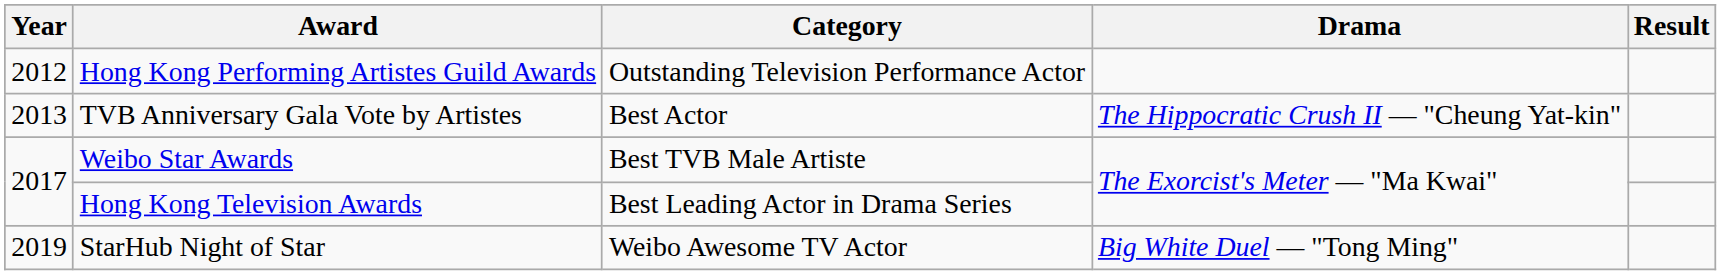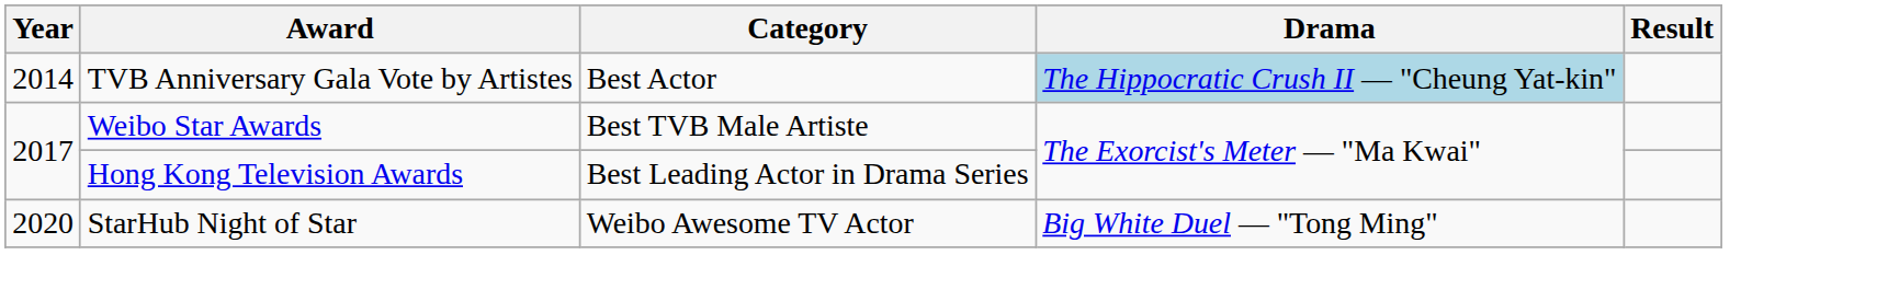- row: 2012 | Hong Kong Performing Artistes Guild Awards | Outstanding Television Performance Actor
TVB Anniversary Gala Vote by Artistes | Year: 2013 -> 2014
TVB Anniversary Gala Vote by Artistes | Drama: no background -> lightblue background
StarHub Night of Star | Year: 2019 -> 2020
